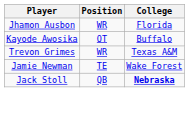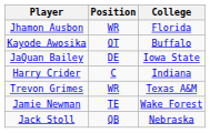+ row: JaQuan Bailey | DE | Iowa State
+ row: Harry Crider | C | Indiana
Jack Stoll | College: bold -> normal
